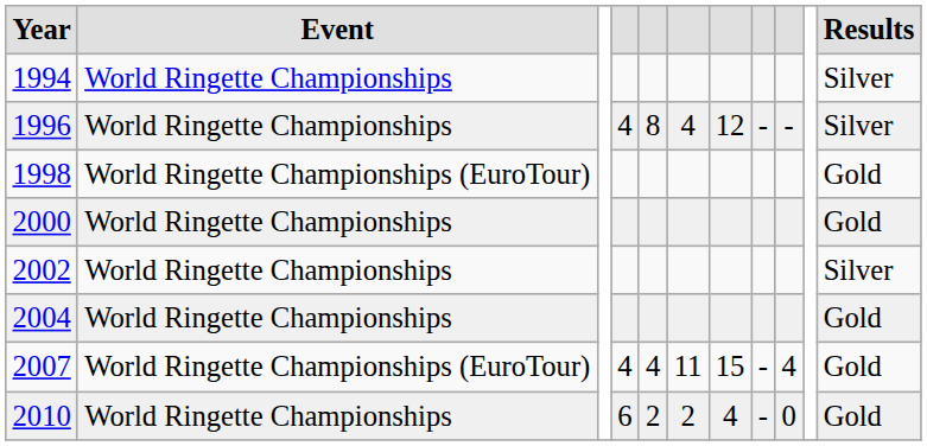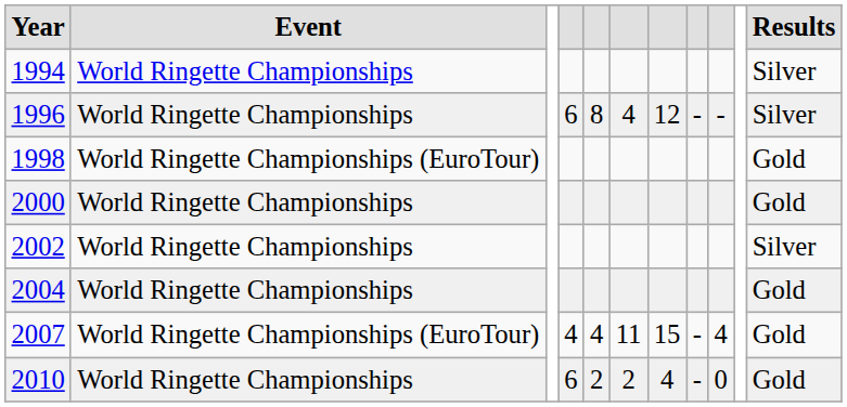1996 | column 4: 4 -> 6
